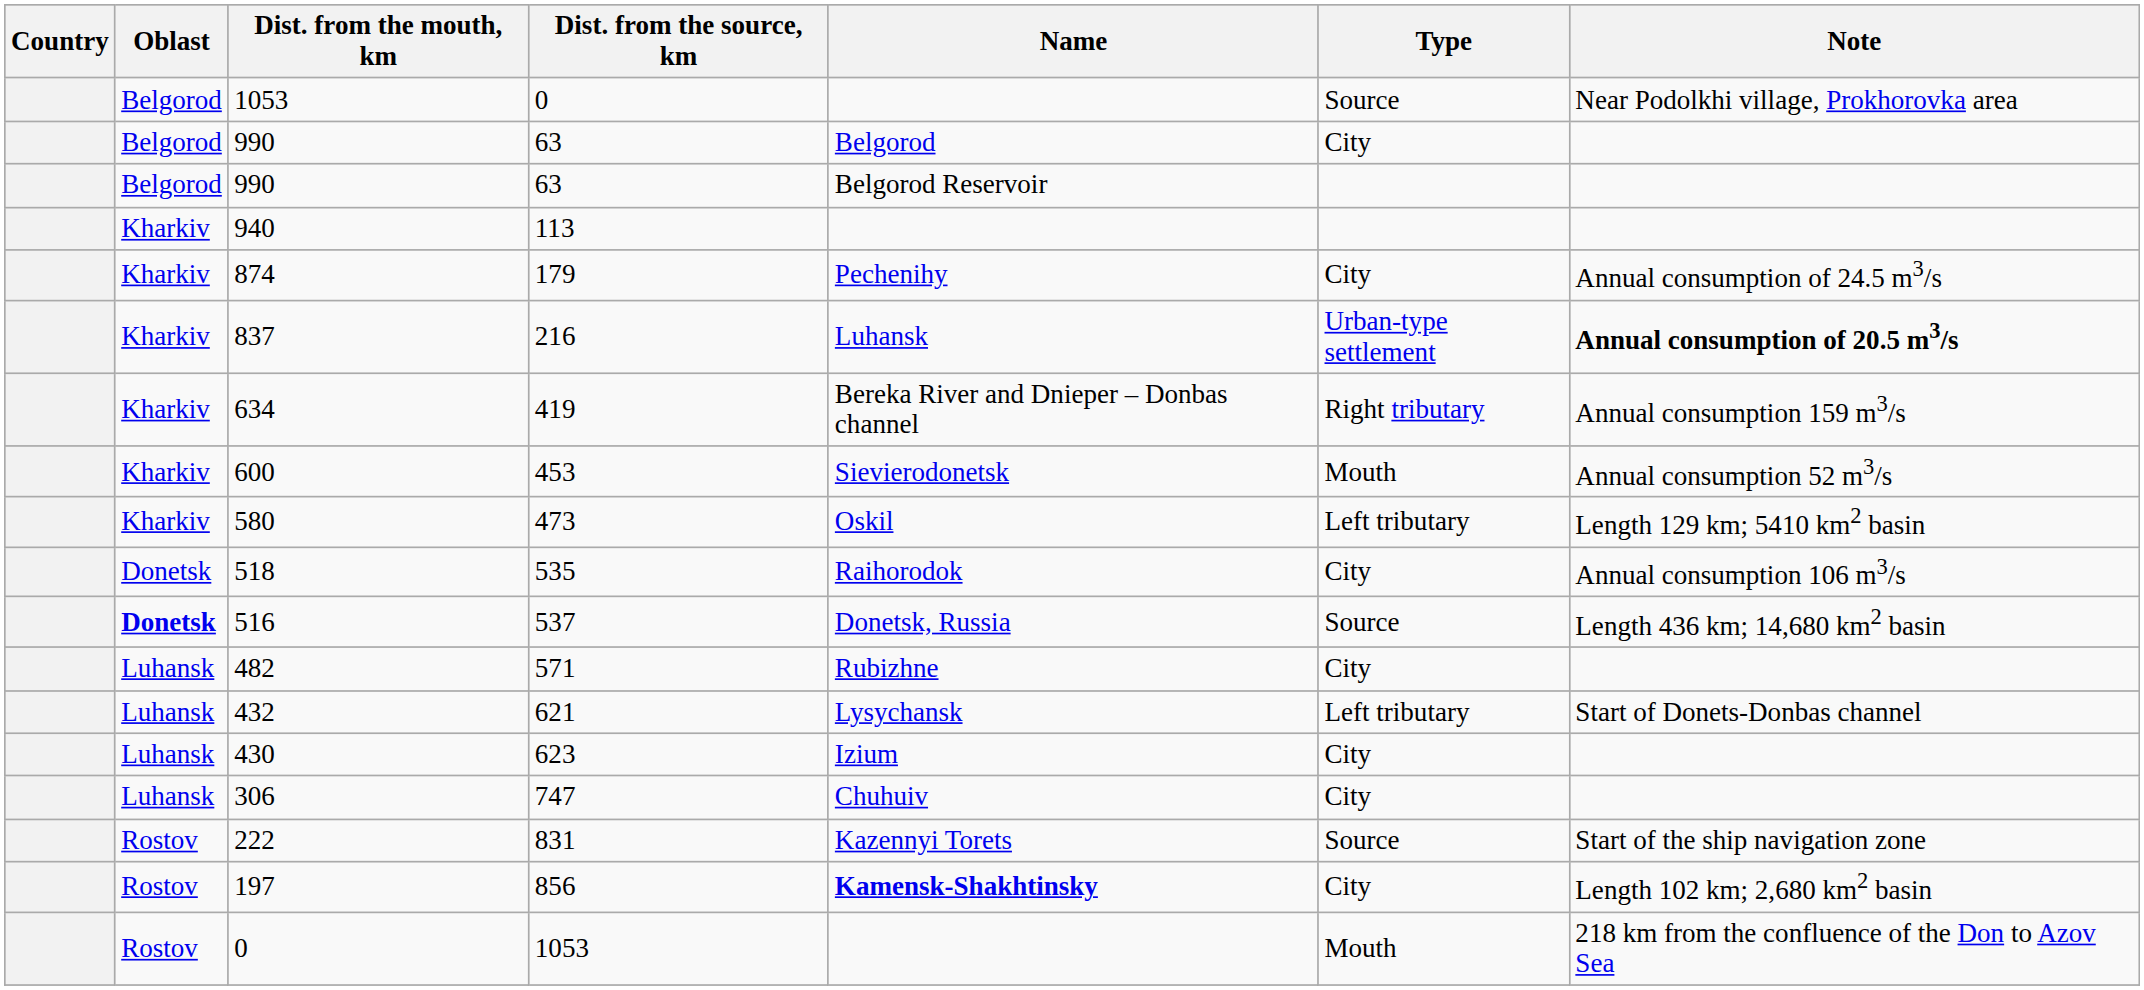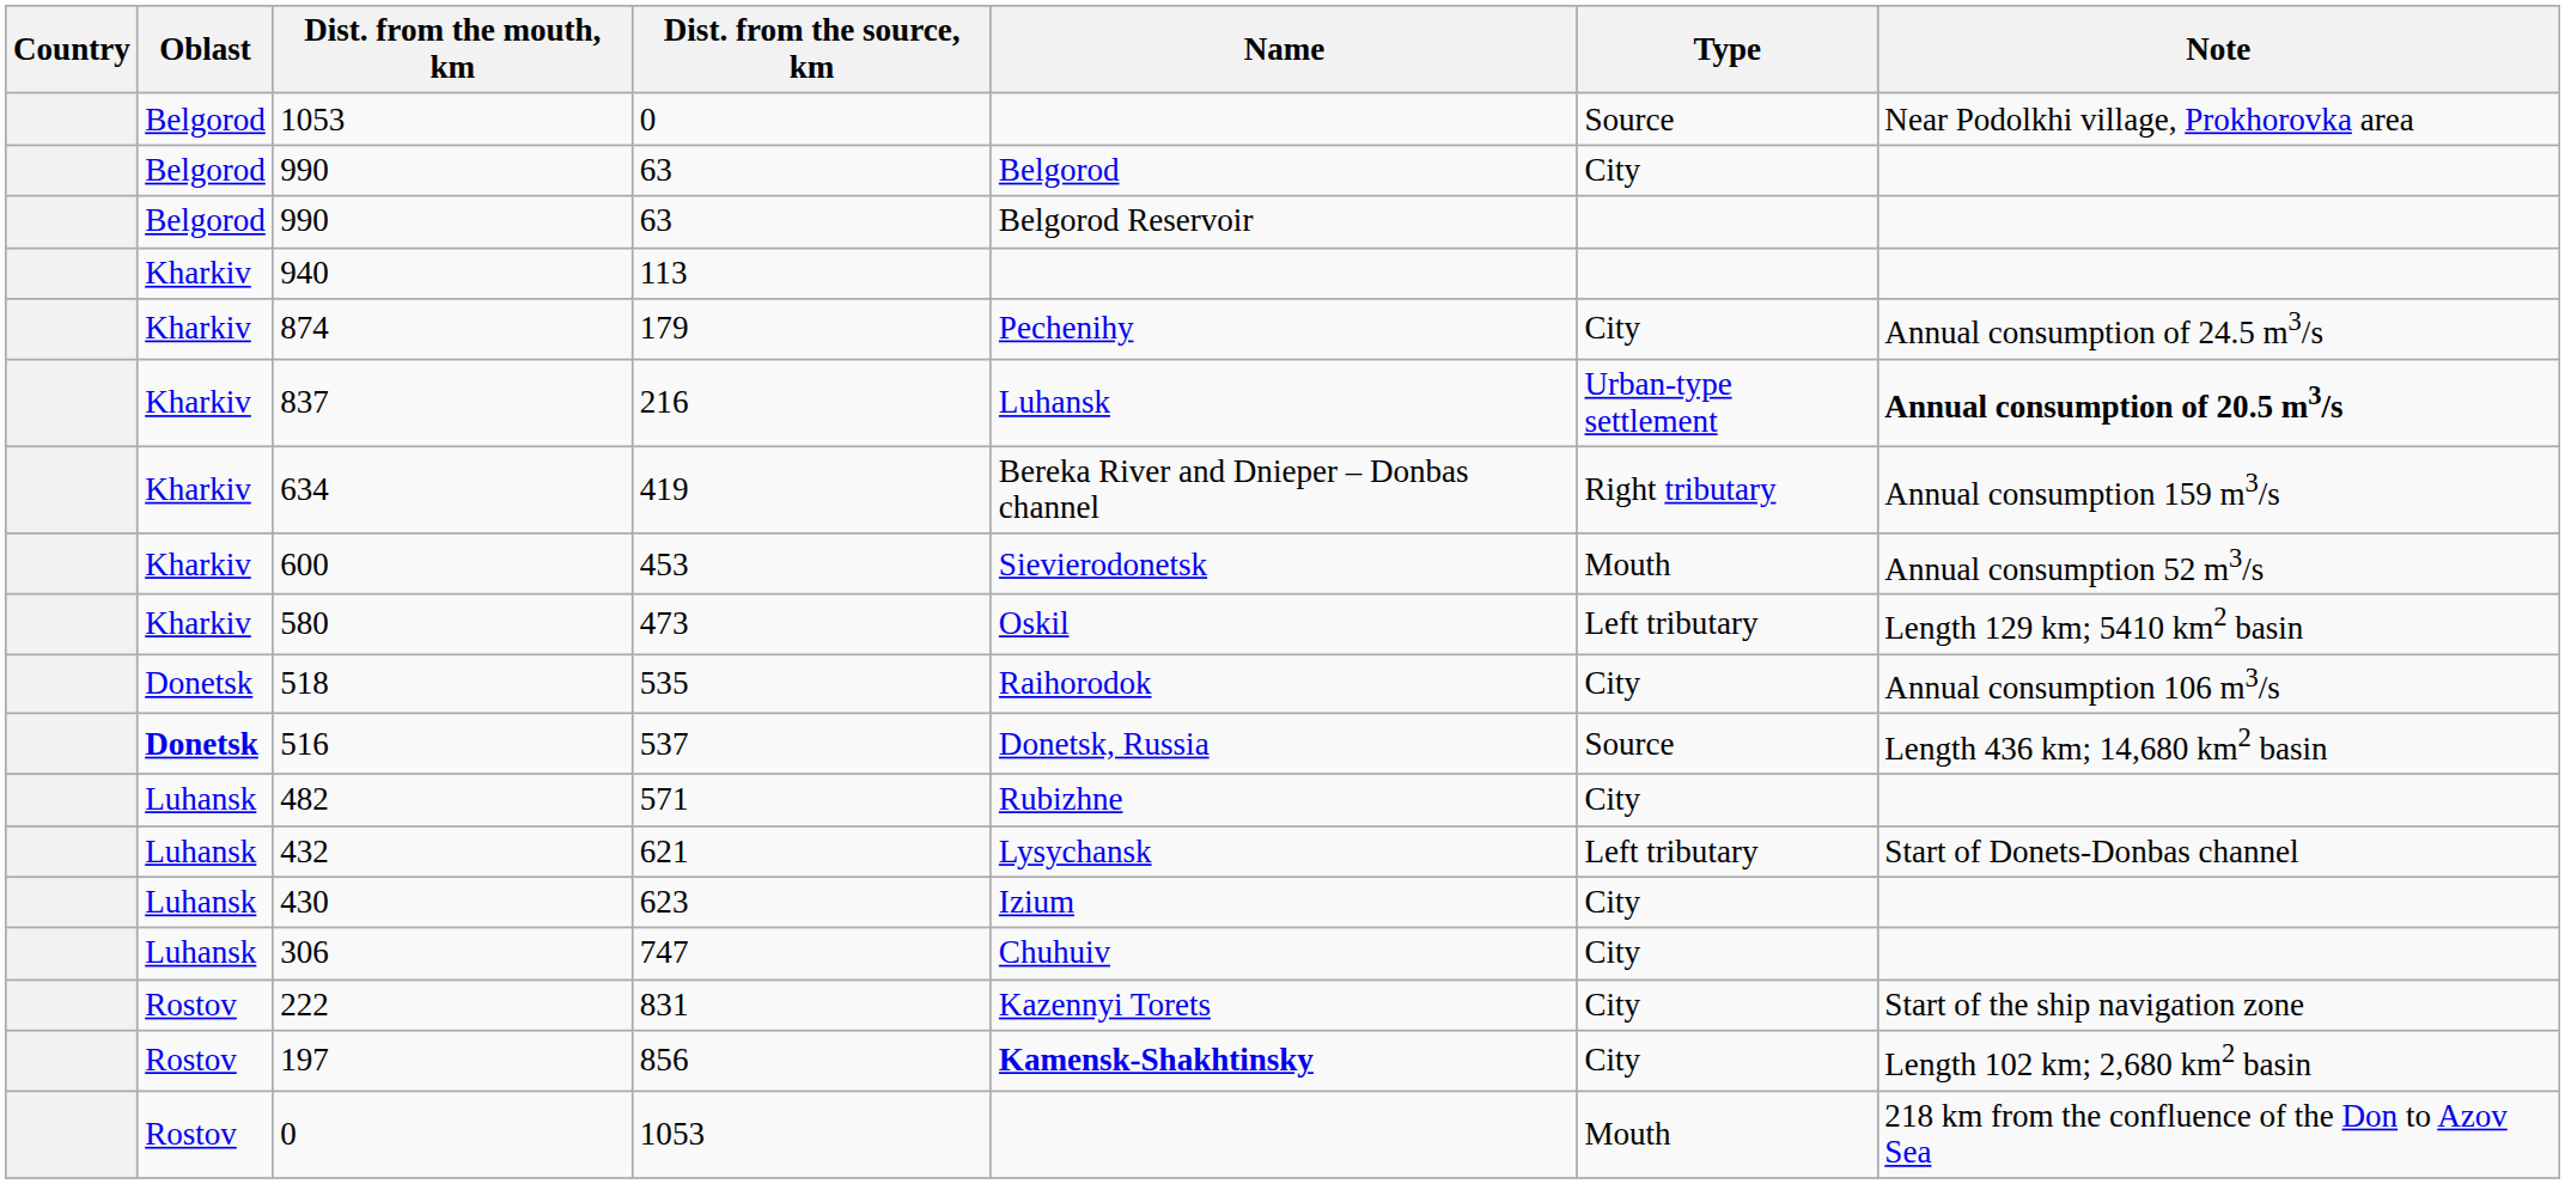222 | Type: Source -> City
